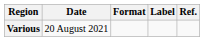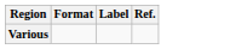- column: Date | 20 August 2021
